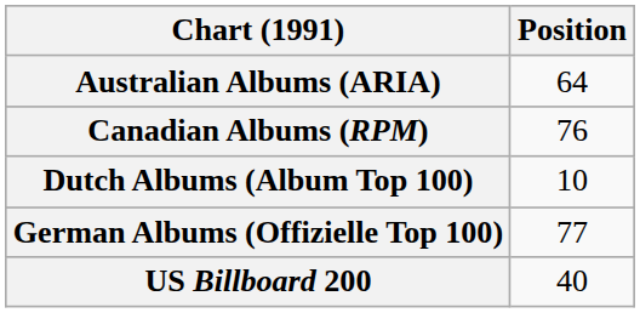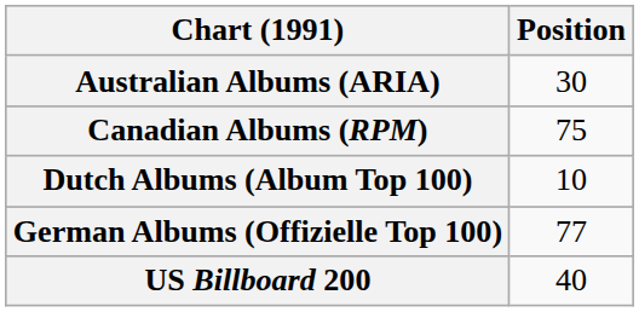Australian Albums (ARIA) | Position: 64 -> 30
Canadian Albums (RPM) | Position: 76 -> 75
